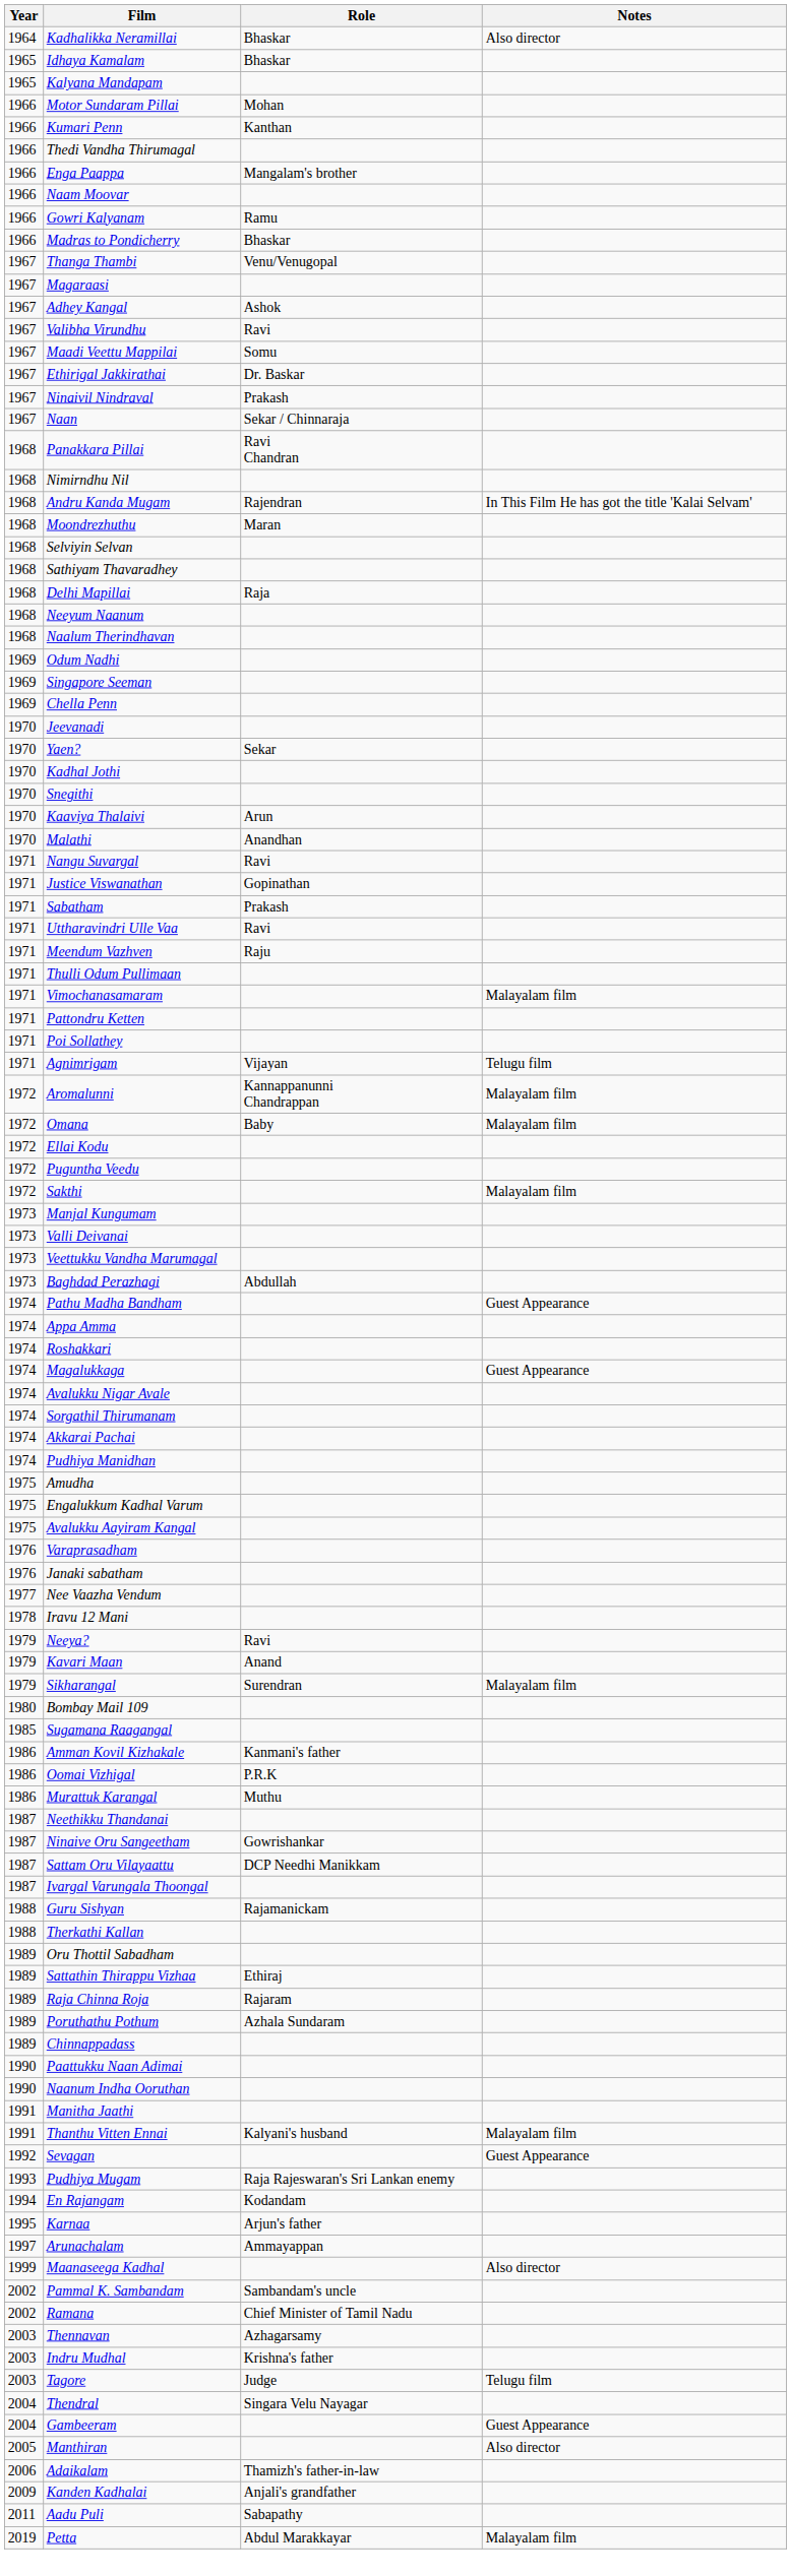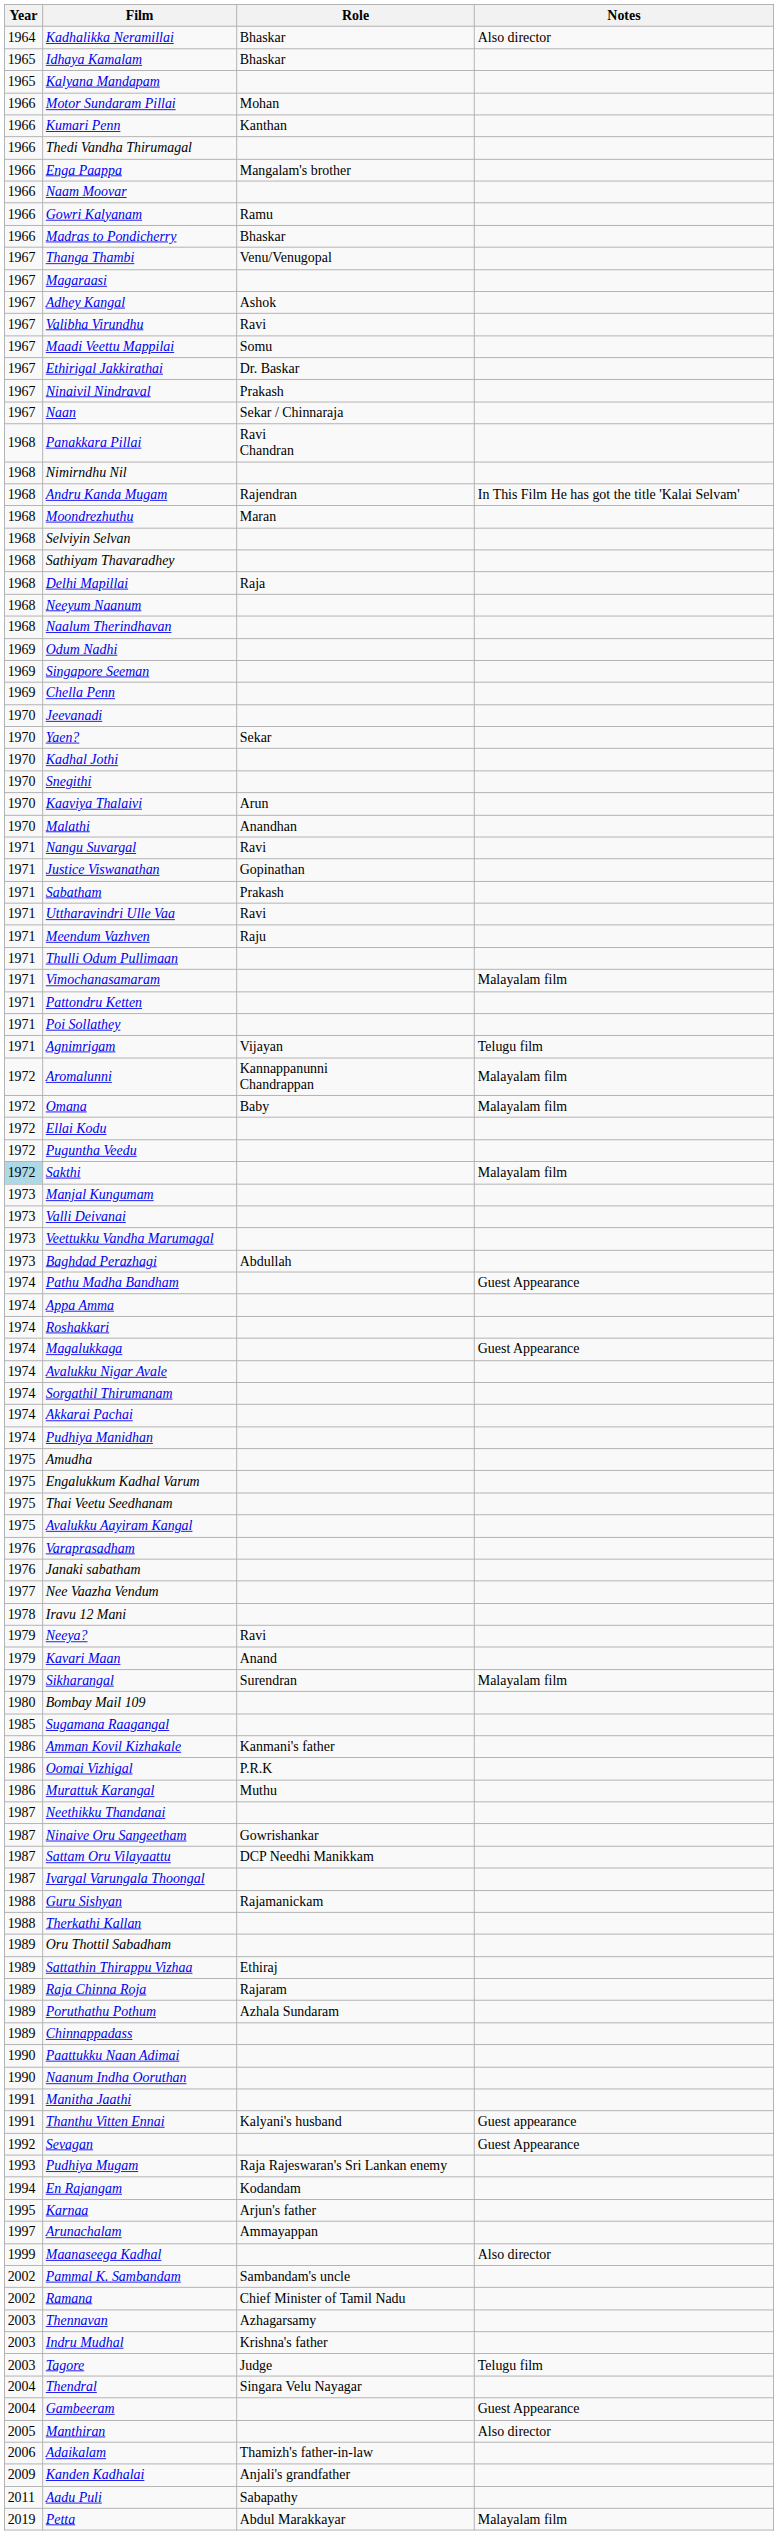Sakthi | Year: no background -> lightblue background
+ row: 1975 | Thai Veetu Seedhanam
Thanthu Vitten Ennai | Notes: Malayalam film -> Guest appearance
